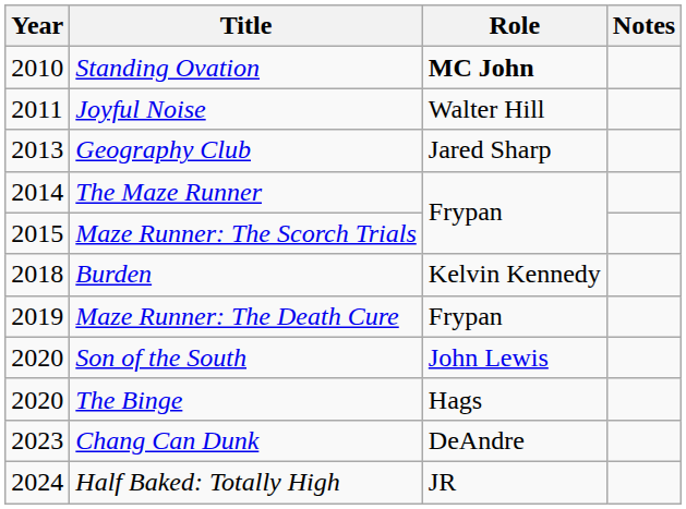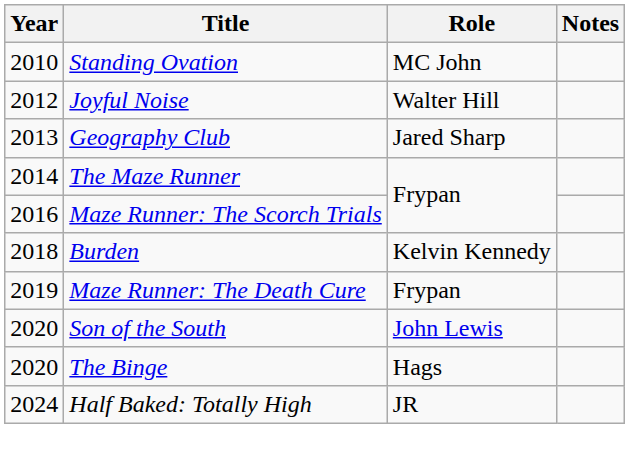Standing Ovation | Role: bold -> normal
Joyful Noise | Year: 2011 -> 2012
Maze Runner: The Scorch Trials | Year: 2015 -> 2016
- row: 2023 | Chang Can Dunk | DeAndre
